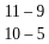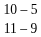rows swapped: 11 – 9 <-> 10 – 5
